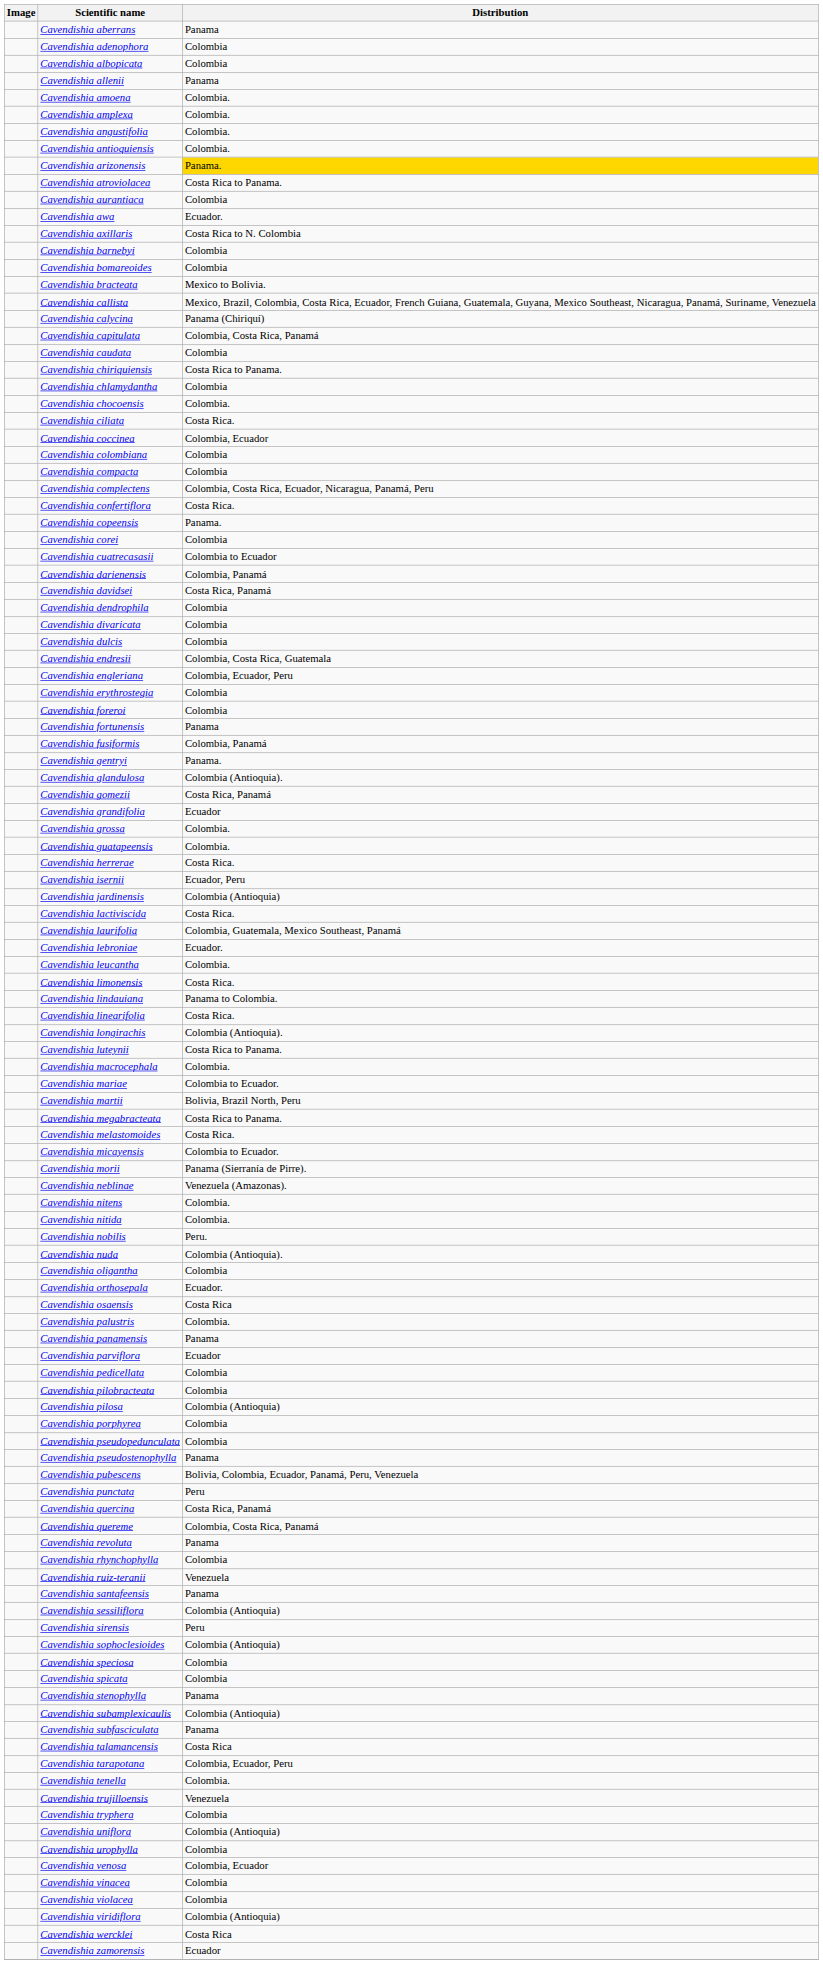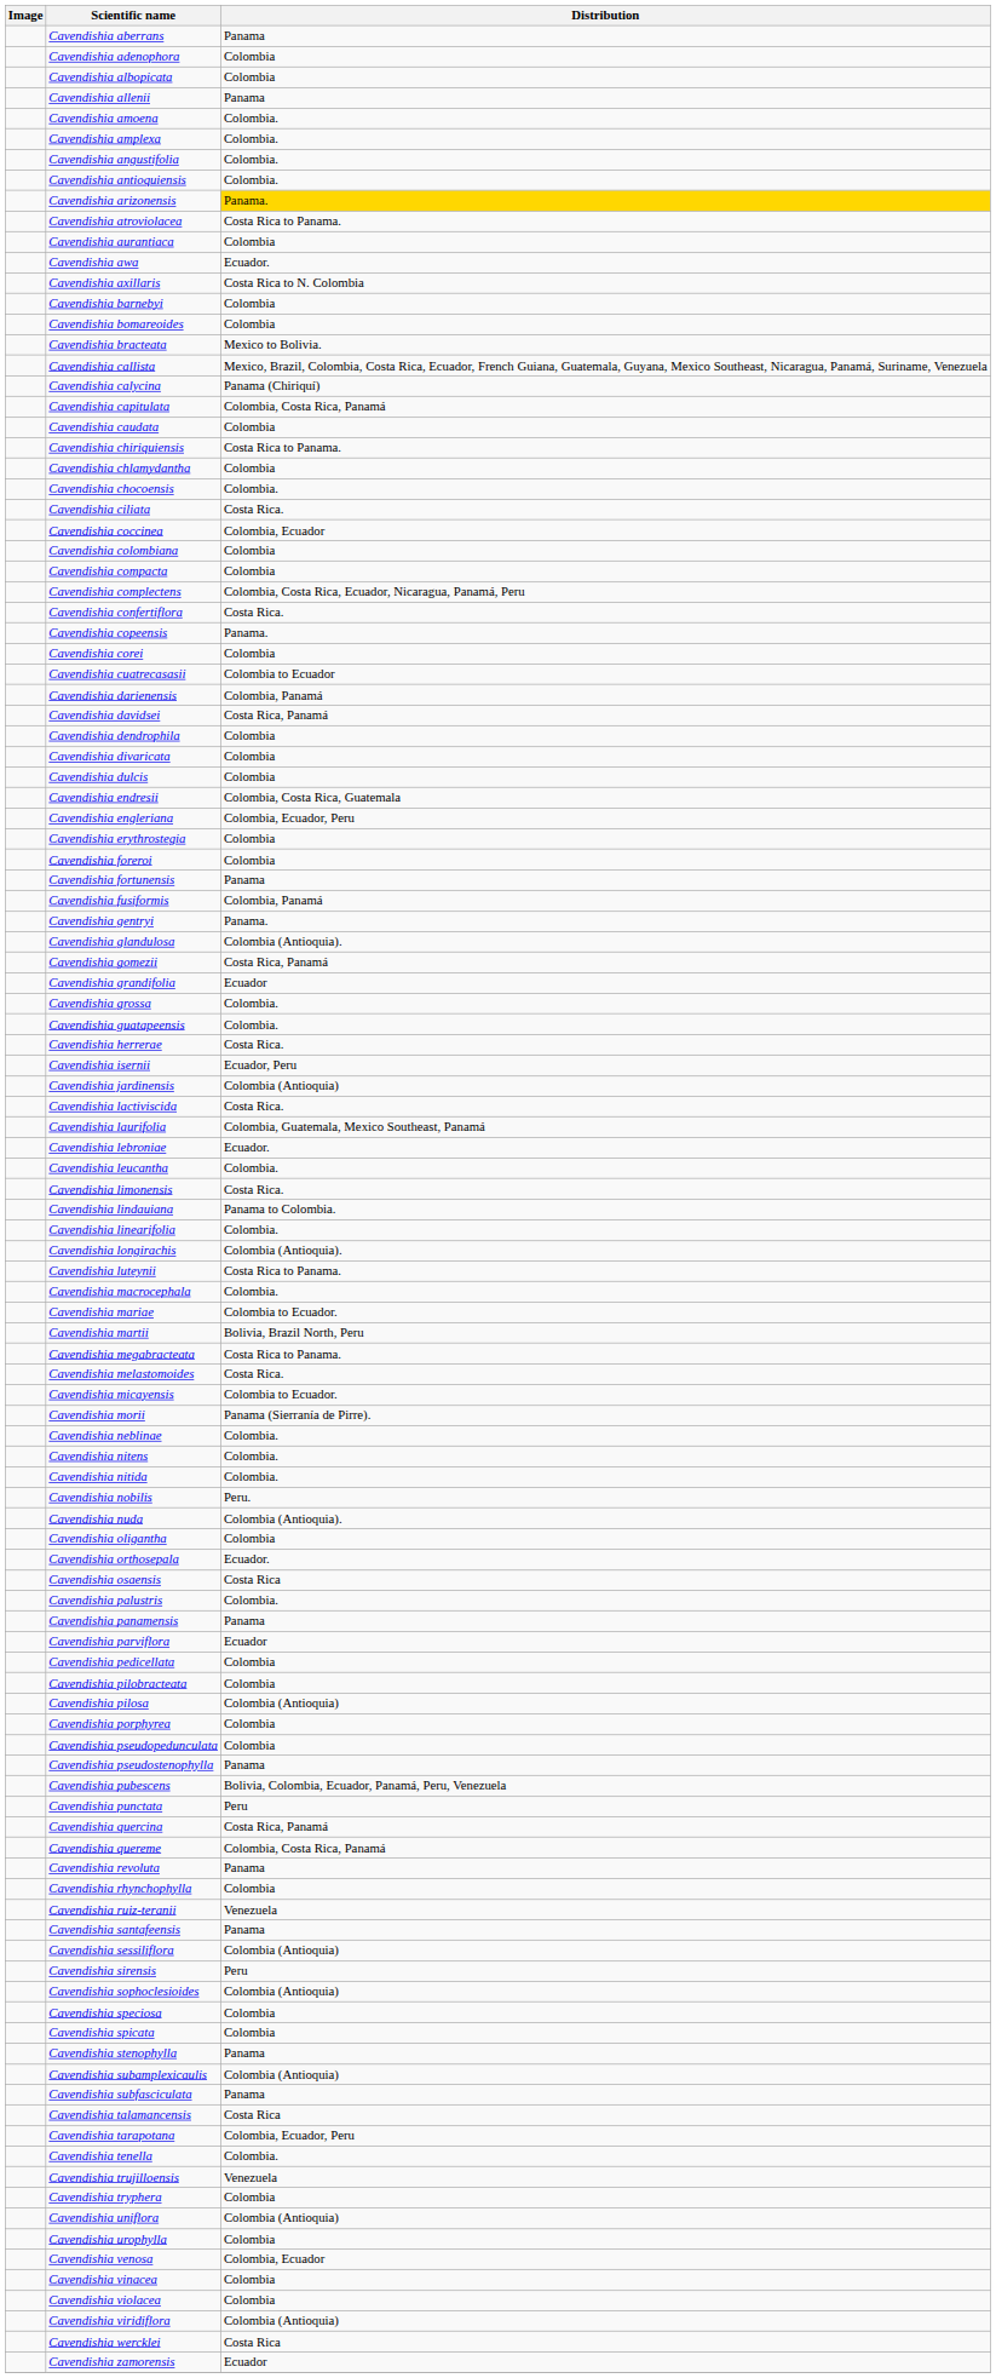Cavendishia linearifolia | Distribution: Costa Rica. -> Colombia.
Cavendishia neblinae | Distribution: Venezuela (Amazonas). -> Colombia.
